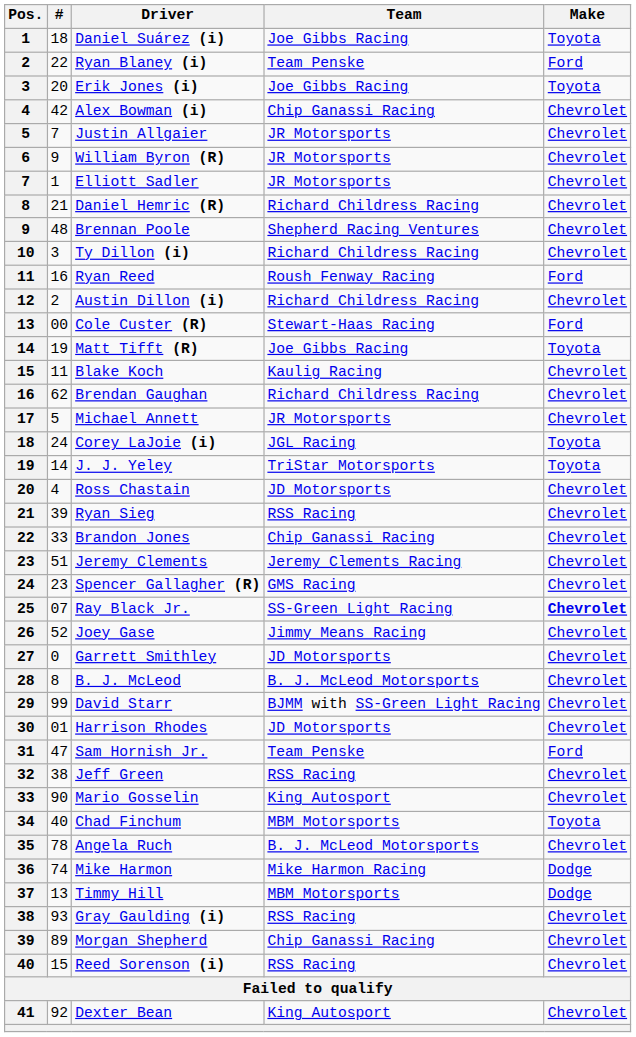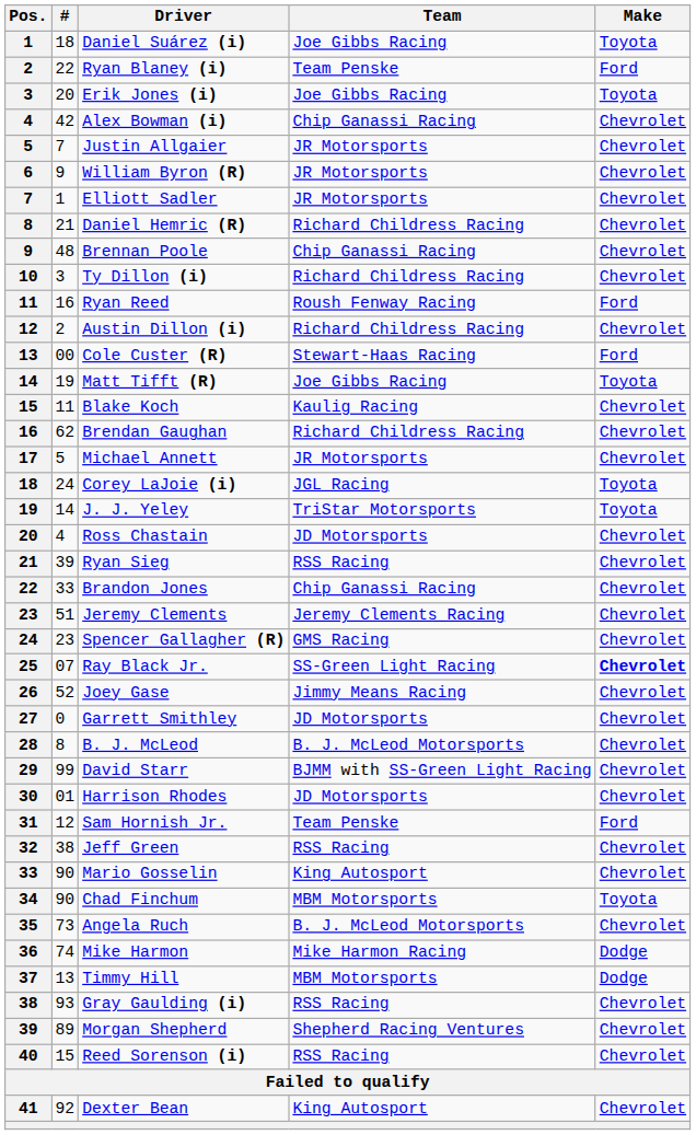Brennan Poole | Team: Shepherd Racing Ventures -> Chip Ganassi Racing
Sam Hornish Jr. | #: 47 -> 12
Chad Finchum | #: 40 -> 90
Angela Ruch | #: 78 -> 73
Morgan Shepherd | Team: Chip Ganassi Racing -> Shepherd Racing Ventures
